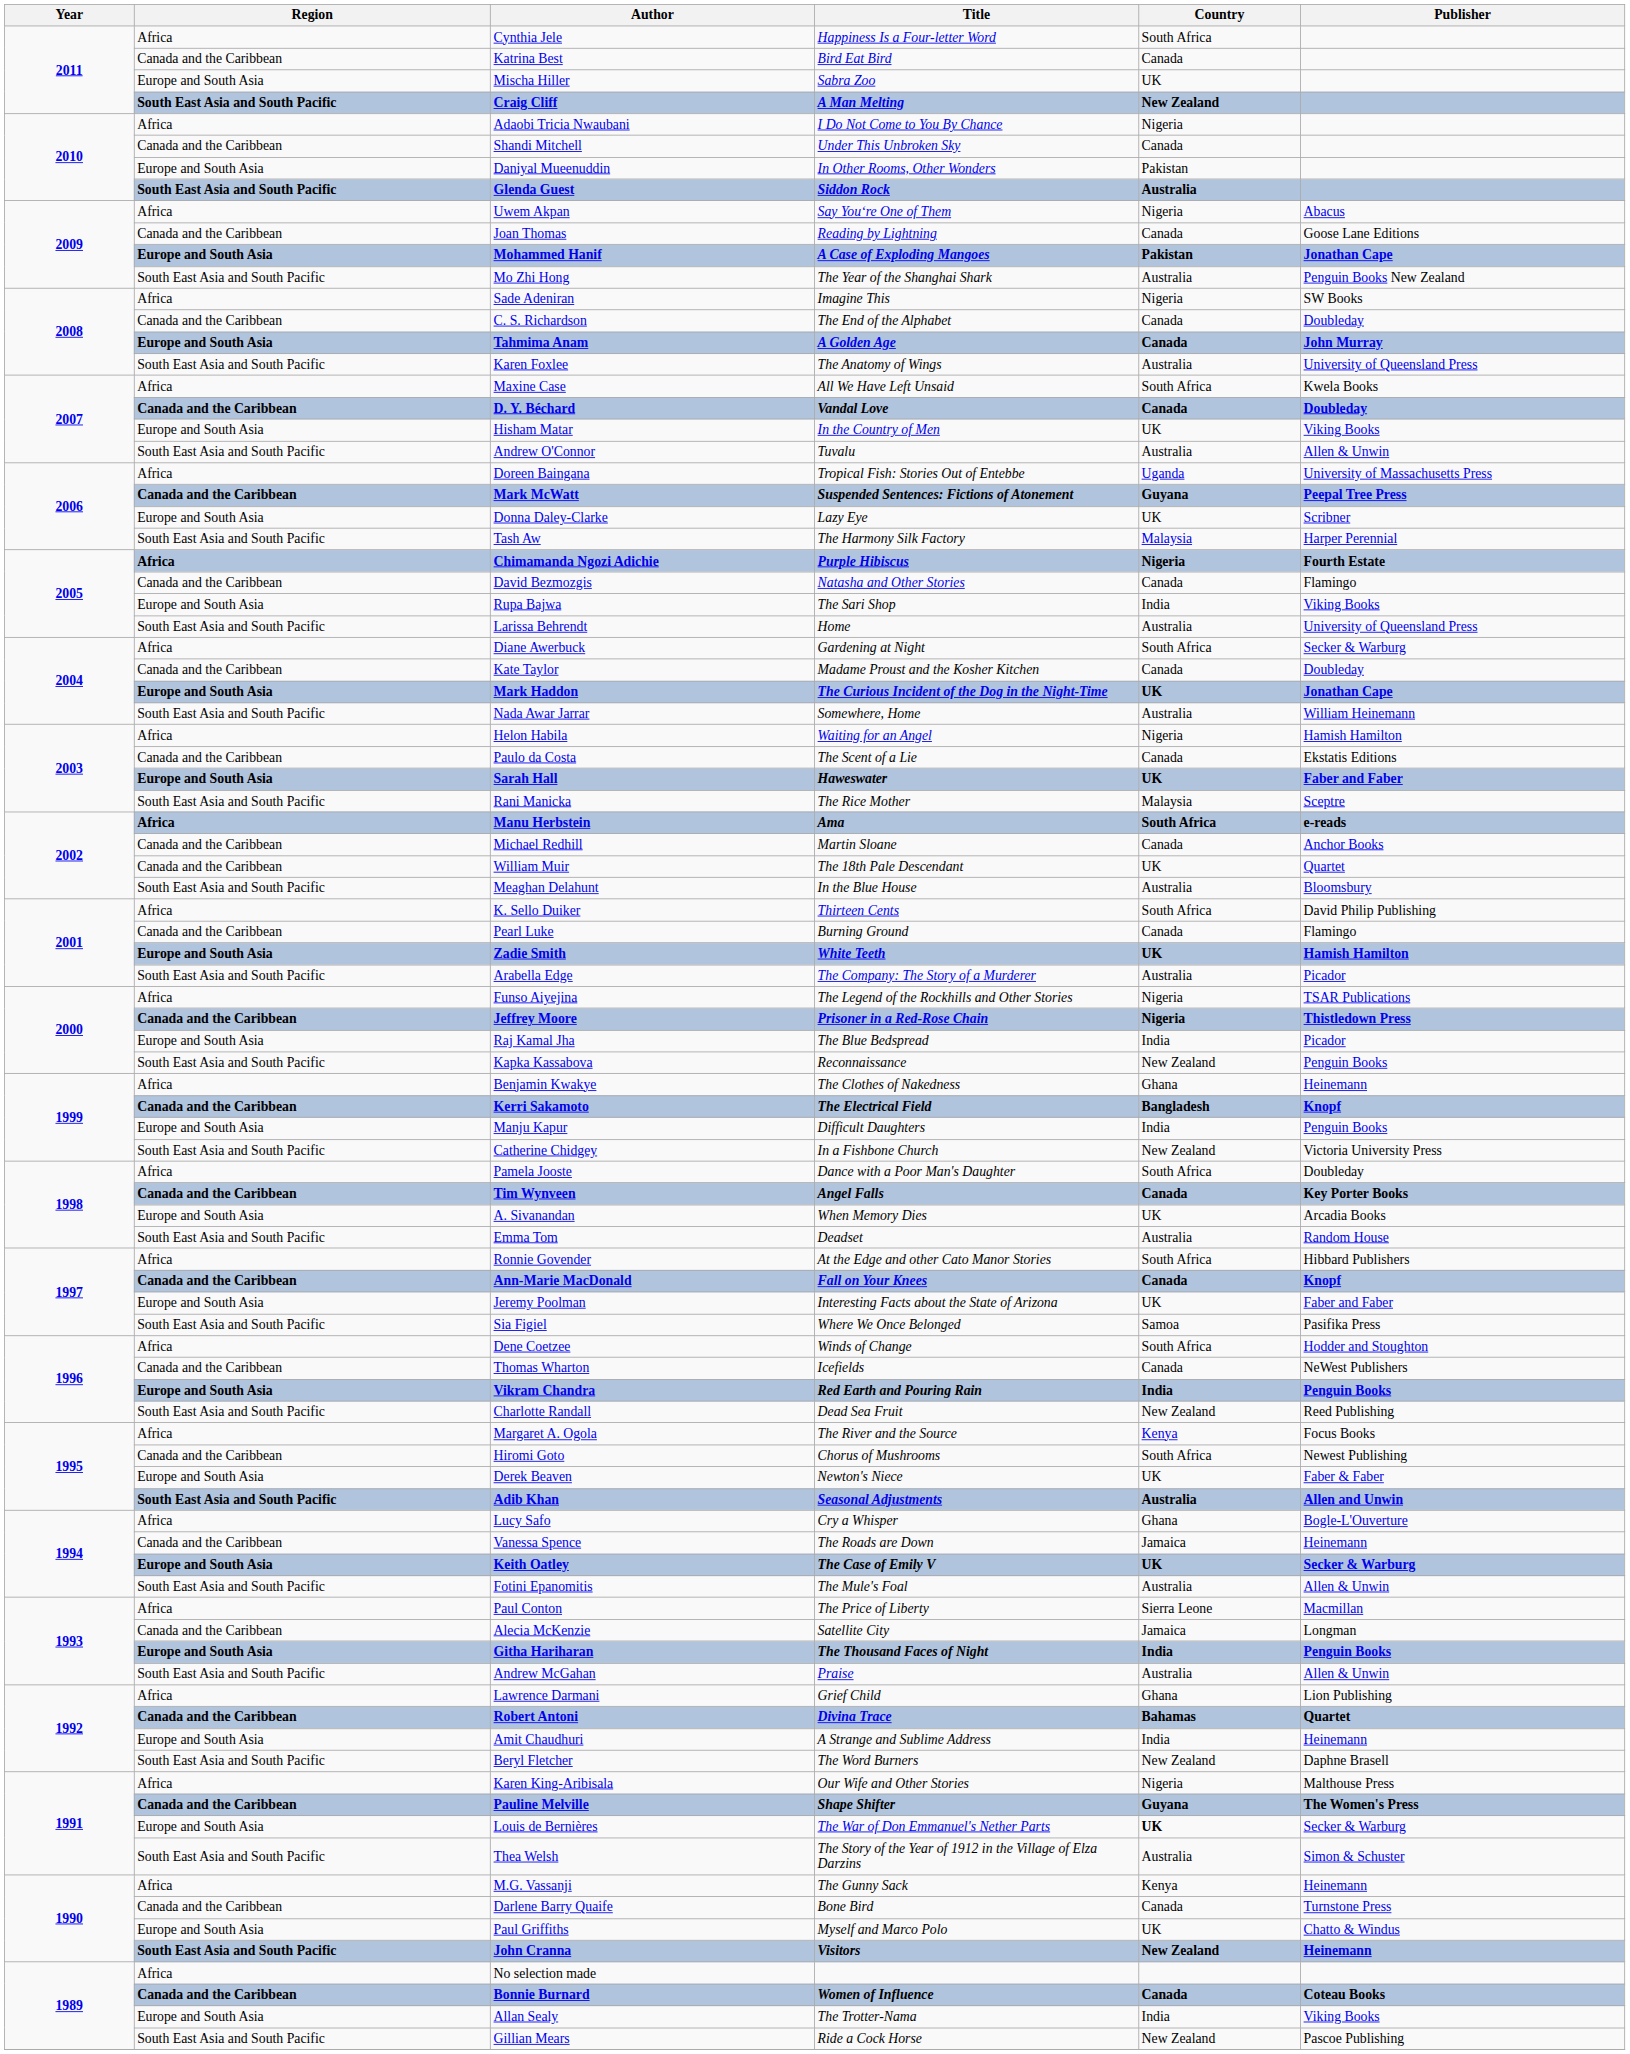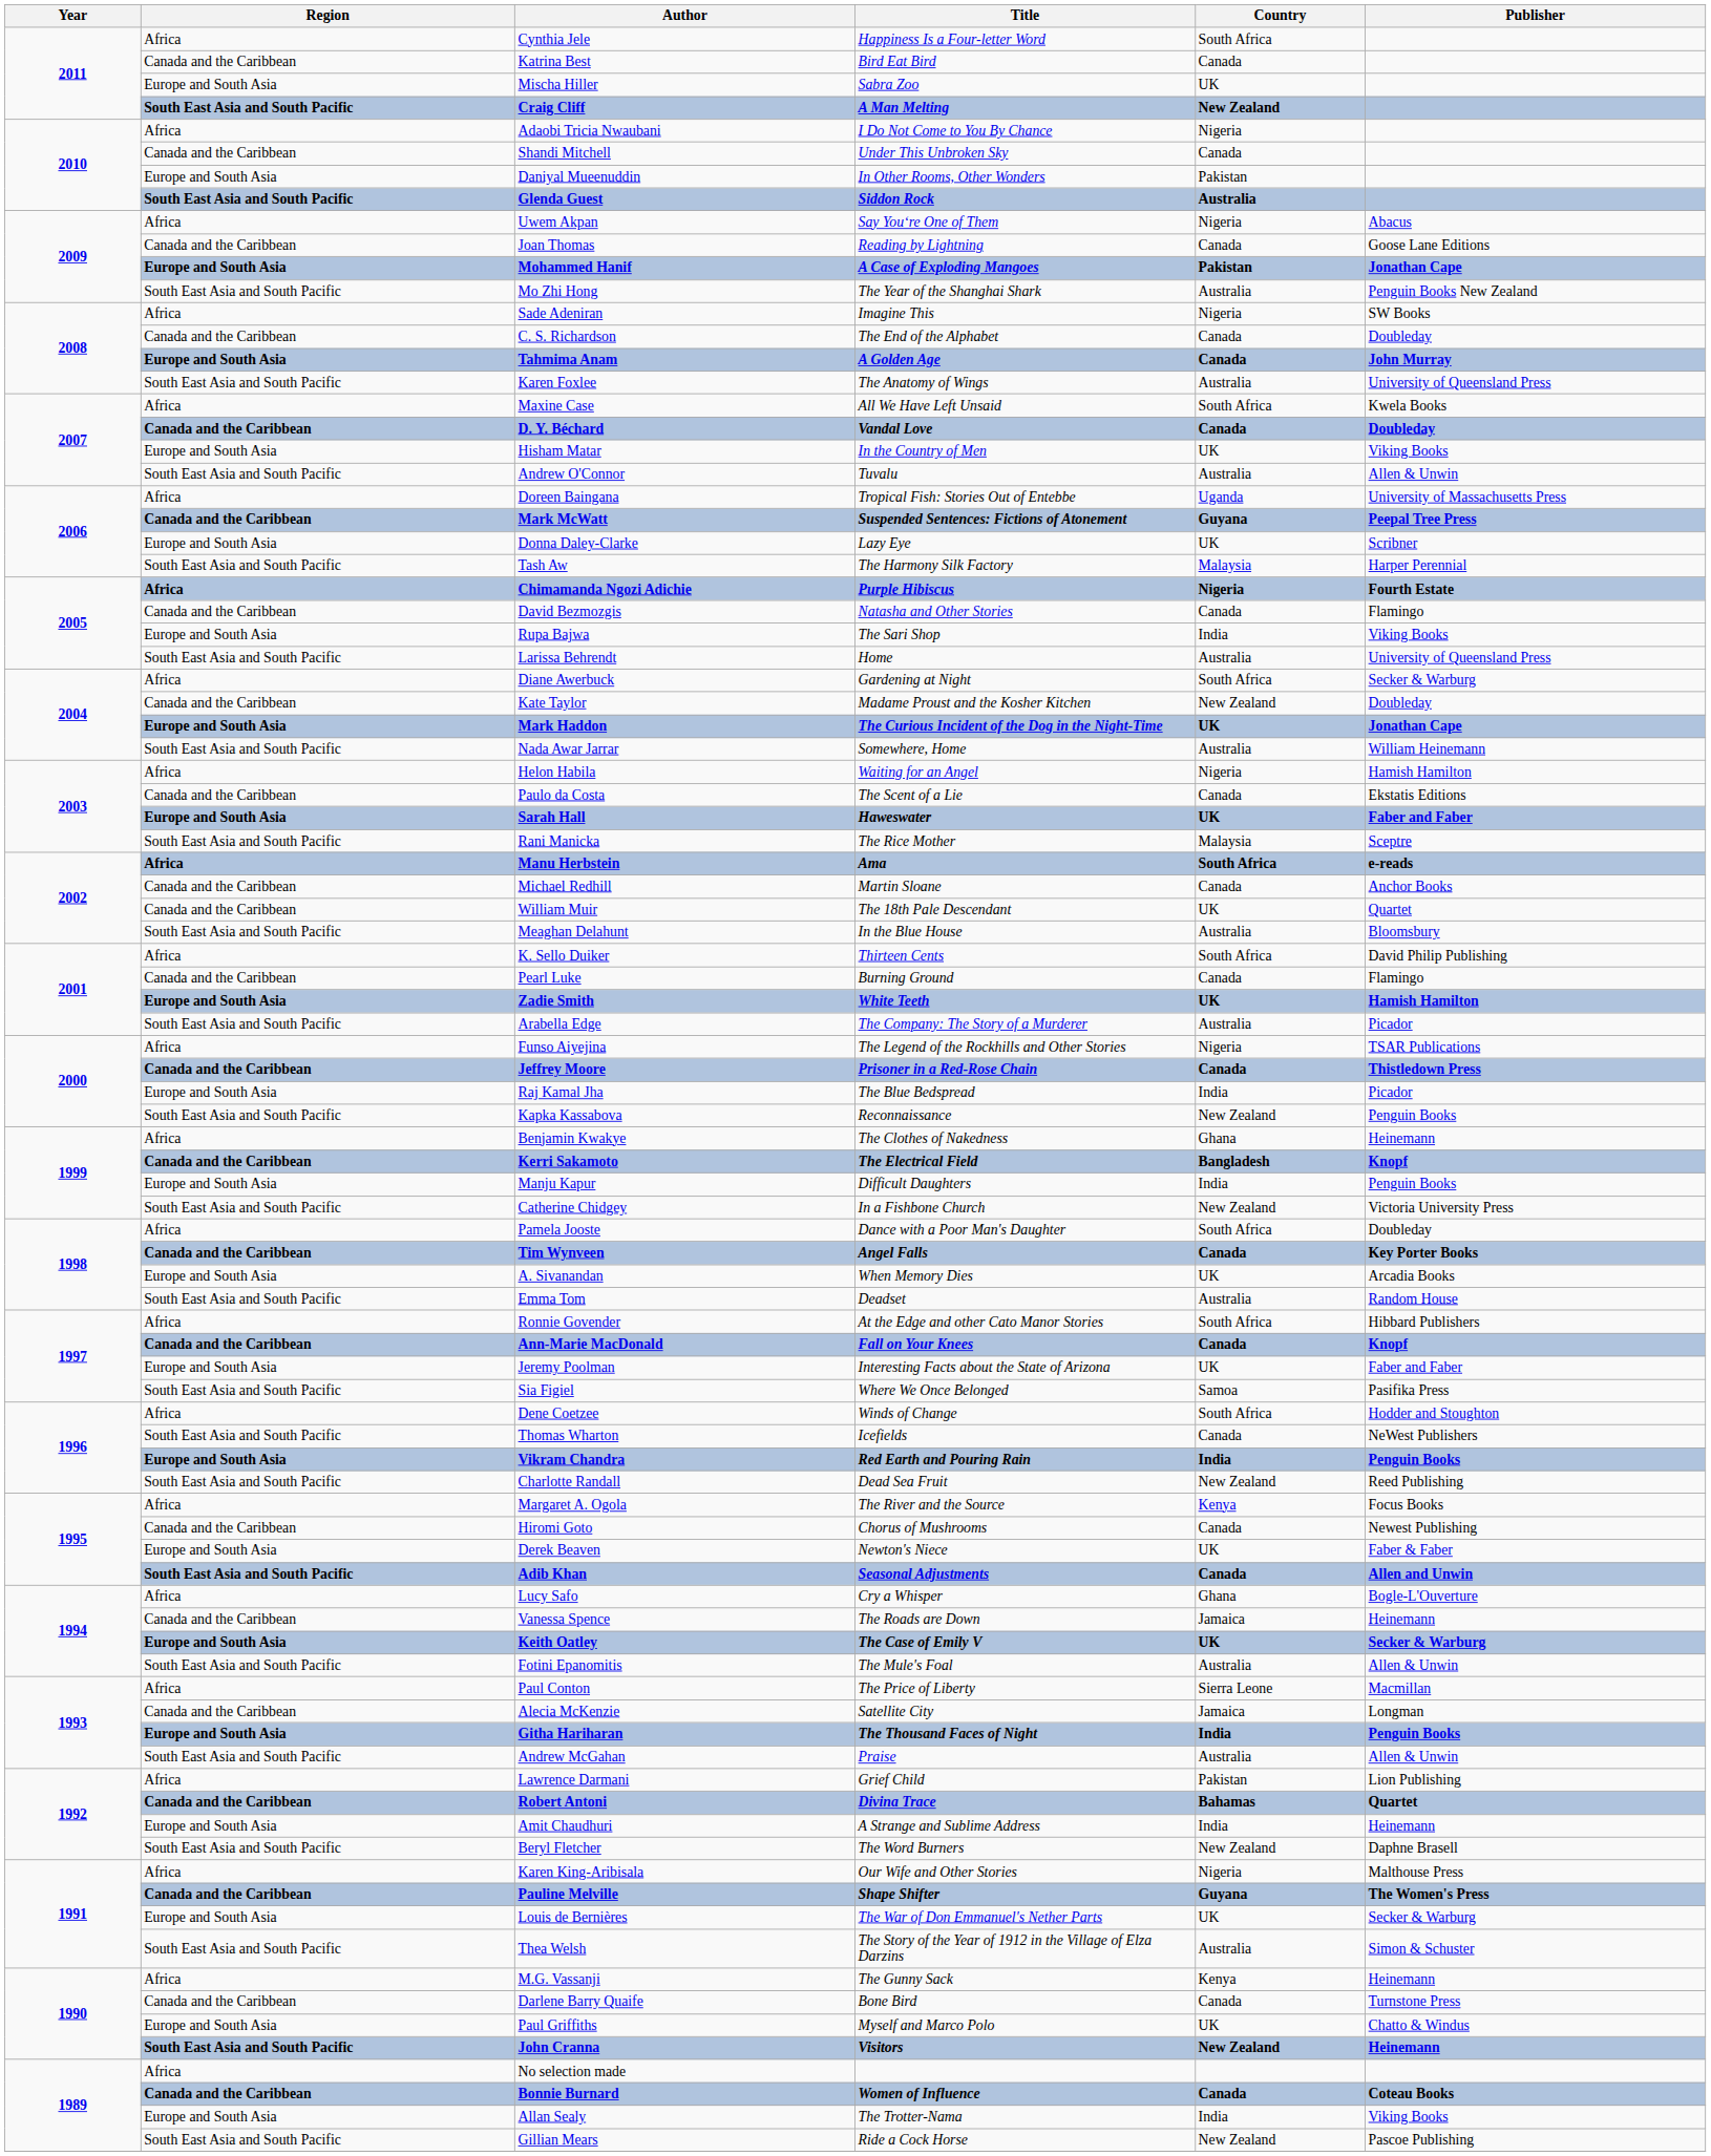Kate Taylor | Country: Canada -> New Zealand
Jeffrey Moore | Country: Nigeria -> Canada
Thomas Wharton | Region: Canada and the Caribbean -> South East Asia and South Pacific
Hiromi Goto | Country: South Africa -> Canada
Adib Khan | Country: Australia -> Canada
Lawrence Darmani | Country: Ghana -> Pakistan
Louis de Bernières | Country: bold -> normal
